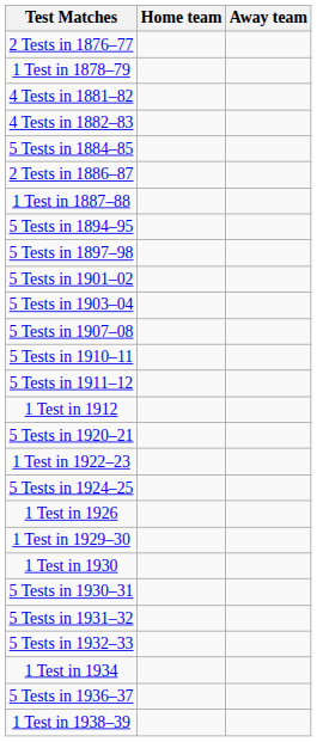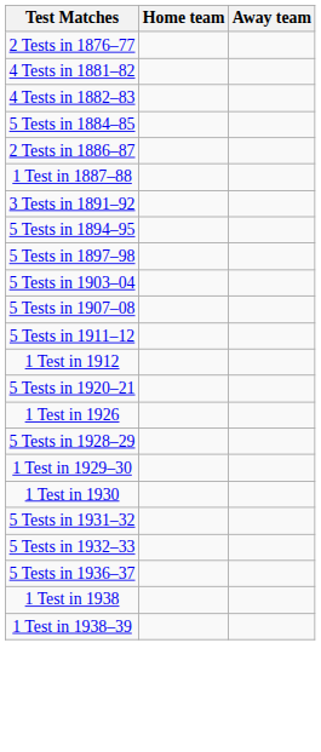- row: 1 Test in 1878–79
+ row: 3 Tests in 1891–92
- row: 5 Tests in 1901–02
- row: 5 Tests in 1910–11
- row: 1 Test in 1922–23
- row: 5 Tests in 1924–25
+ row: 5 Tests in 1928–29
- row: 5 Tests in 1930–31
- row: 1 Test in 1934
+ row: 1 Test in 1938
